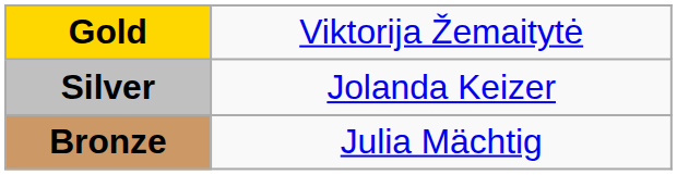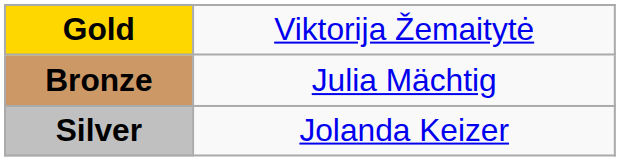rows swapped: Silver <-> Bronze
